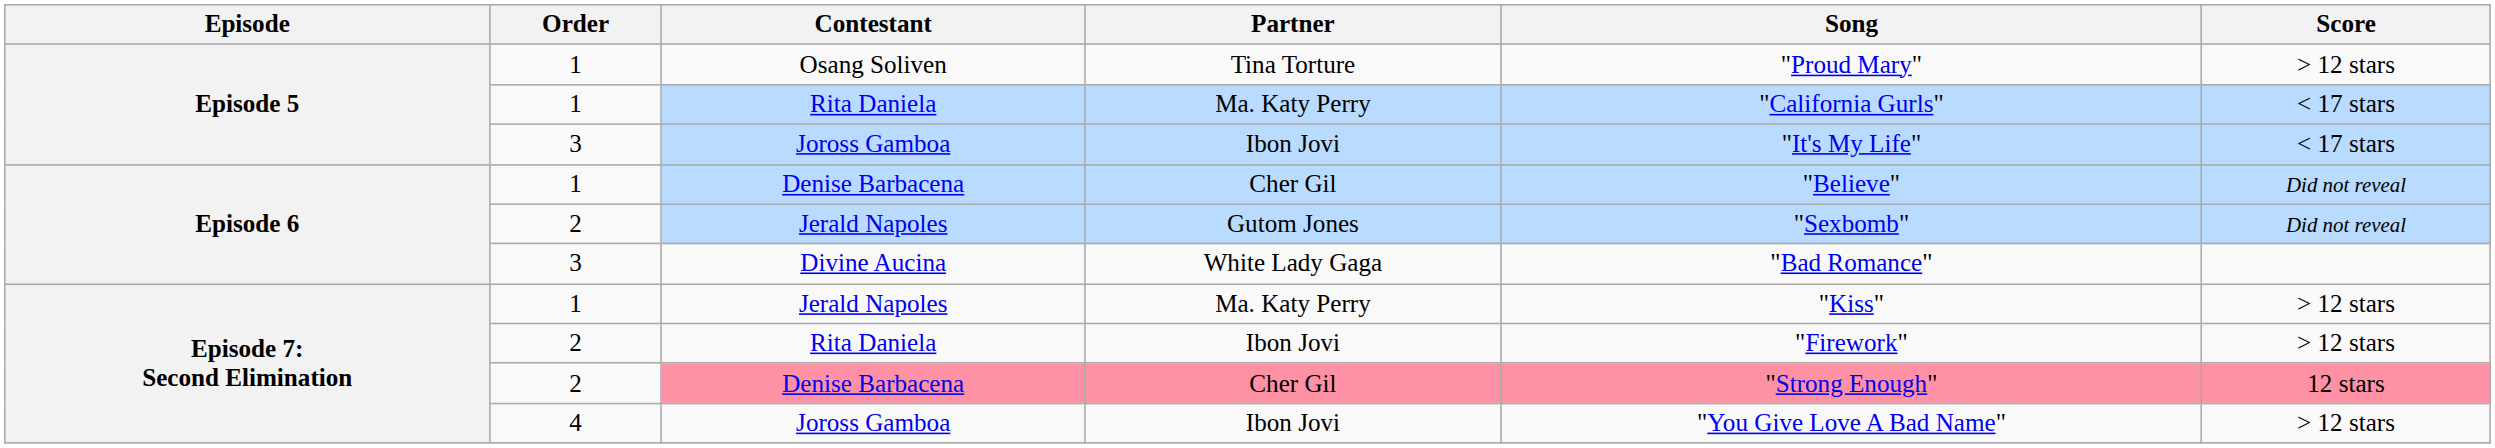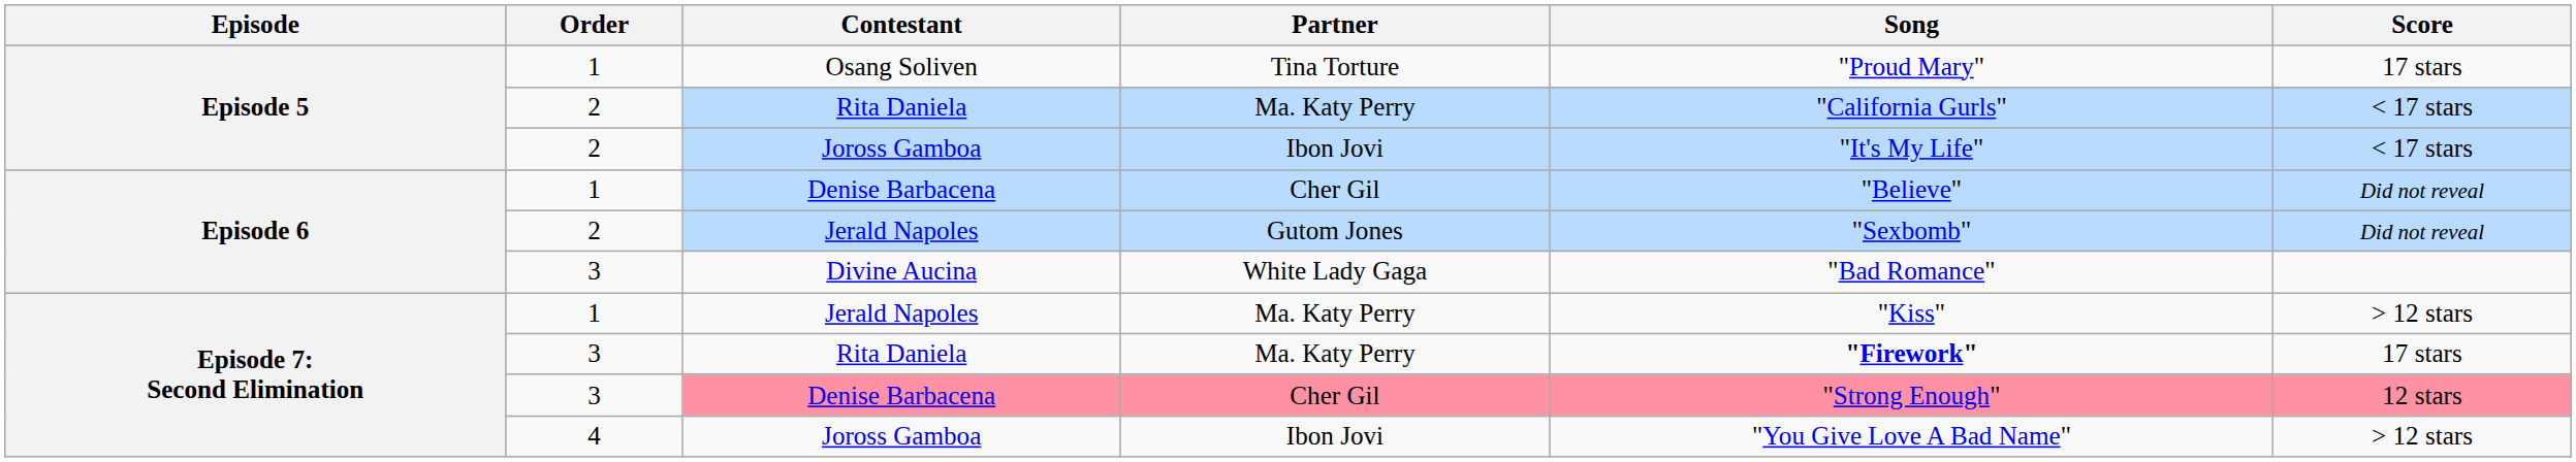Osang Soliven | Score: > 12 stars -> 17 stars
Episode 5 / Rita Daniela | Order: 1 -> 2
Episode 5 / Joross Gamboa | Order: 3 -> 2
Episode 7: Second Elimination / Rita Daniela | Order: 2 -> 3
Episode 7: Second Elimination / Rita Daniela | Partner: Ibon Jovi -> Ma. Katy Perry
Episode 7: Second Elimination / Rita Daniela | Song: normal -> bold
Episode 7: Second Elimination / Rita Daniela | Score: > 12 stars -> 17 stars
Episode 7: Second Elimination / Denise Barbacena | Order: 2 -> 3
